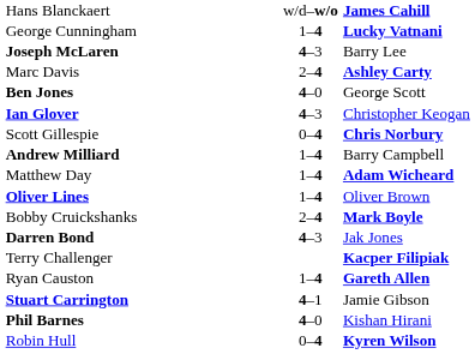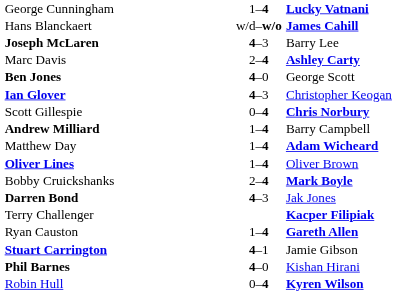rows swapped: Hans Blanckaert <-> George Cunningham
